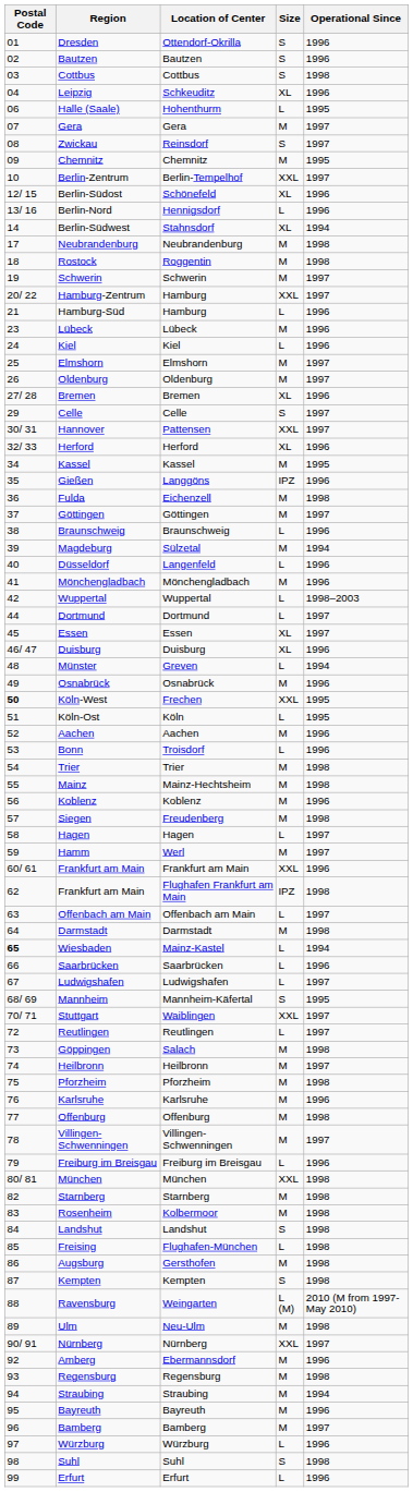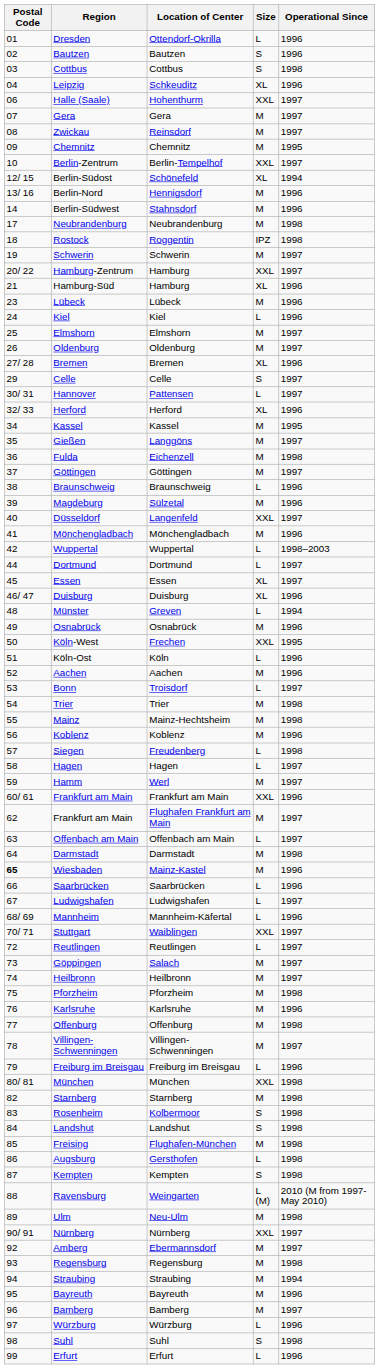Dresden | Size: S -> L
Halle (Saale) | Size: L -> XXL
Halle (Saale) | Operational Since: 1995 -> 1997
Zwickau | Size: S -> M
Berlin-Südost | Operational Since: 1996 -> 1994
Berlin-Nord | Size: L -> M
Berlin-Südwest | Size: XL -> M
Berlin-Südwest | Operational Since: 1994 -> 1996
Rostock | Size: M -> IPZ
Hamburg-Süd | Size: L -> XL
Hannover | Size: XXL -> L
Gießen | Size: IPZ -> M
Gießen | Operational Since: 1996 -> 1997
Magdeburg | Operational Since: 1994 -> 1996
Düsseldorf | Size: L -> XXL
Düsseldorf | Operational Since: 1996 -> 1997
Köln-West | Postal Code: bold -> normal
Köln-Ost | Operational Since: 1995 -> 1996
Bonn | Operational Since: 1996 -> 1997
Siegen | Size: M -> L
Frankfurt am Main / Flughafen Frankfurt am Main | Size: IPZ -> M
Frankfurt am Main / Flughafen Frankfurt am Main | Operational Since: 1998 -> 1997
Wiesbaden | Size: L -> M
Wiesbaden | Operational Since: 1994 -> 1996
Mannheim | Size: S -> L
Mannheim | Operational Since: 1995 -> 1996
Göppingen | Operational Since: 1998 -> 1997
Rosenheim | Size: M -> S
Freising | Size: L -> M
Augsburg | Size: M -> L
Amberg | Operational Since: 1996 -> 1997
